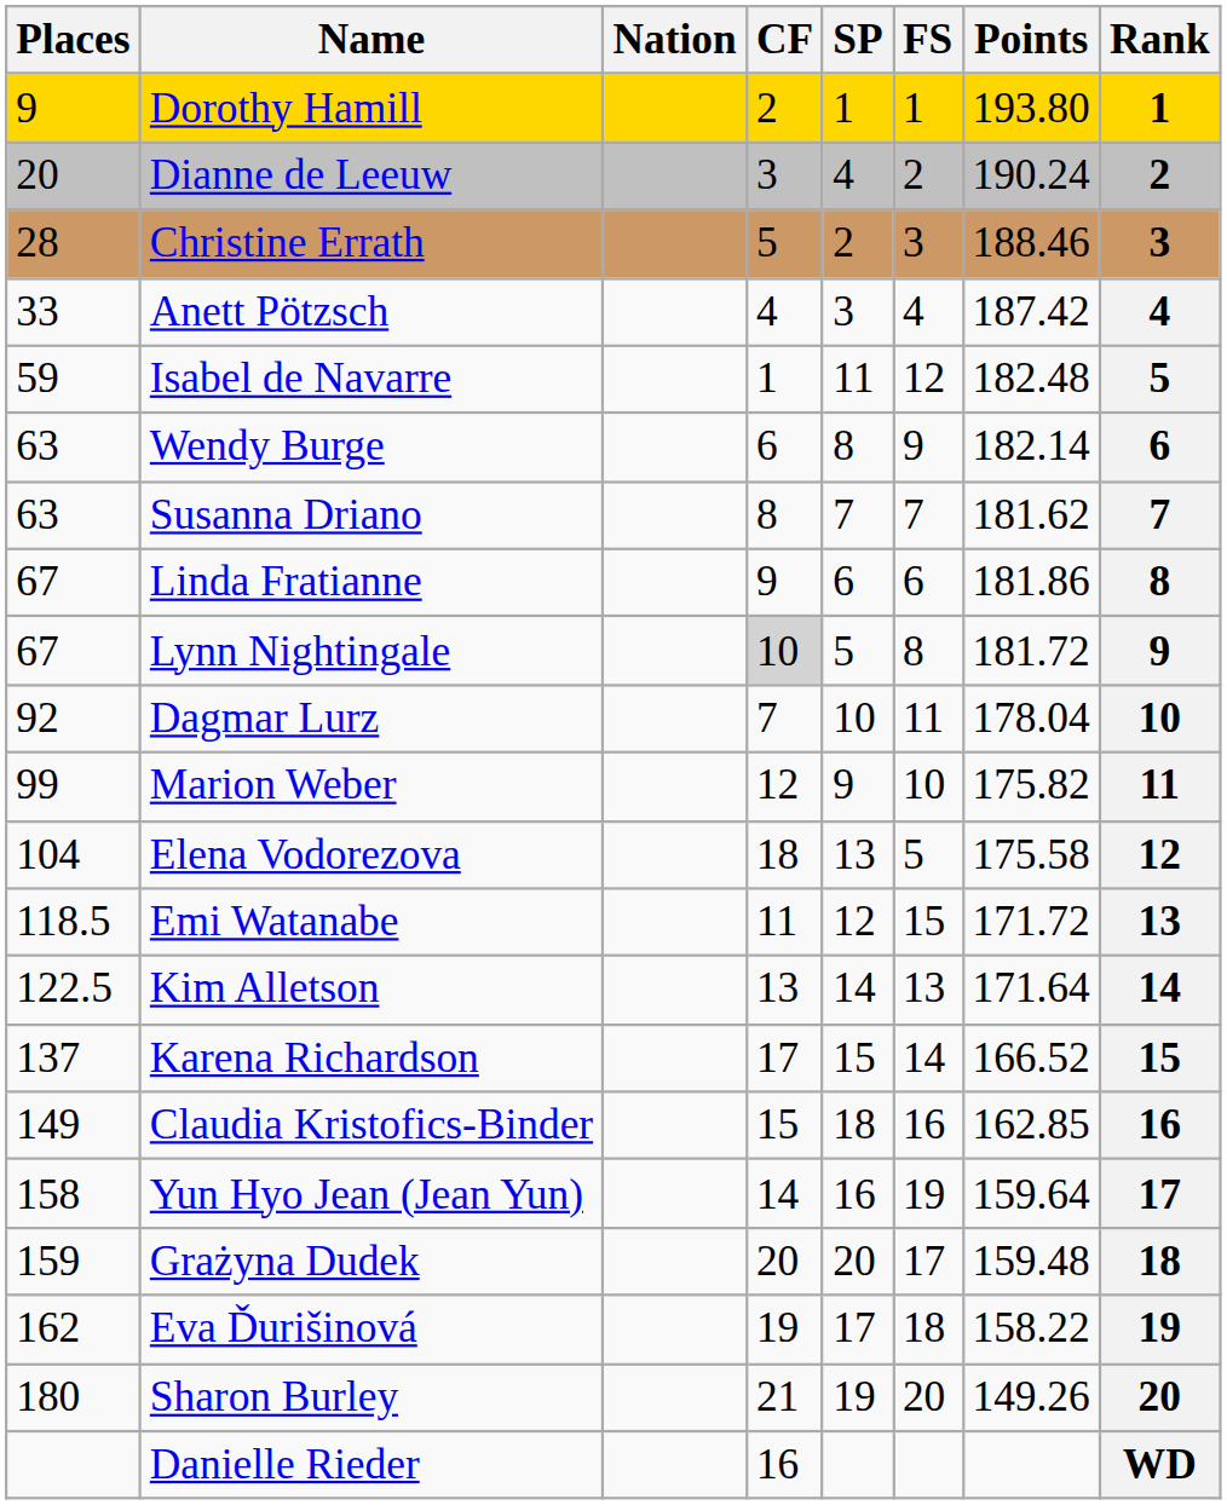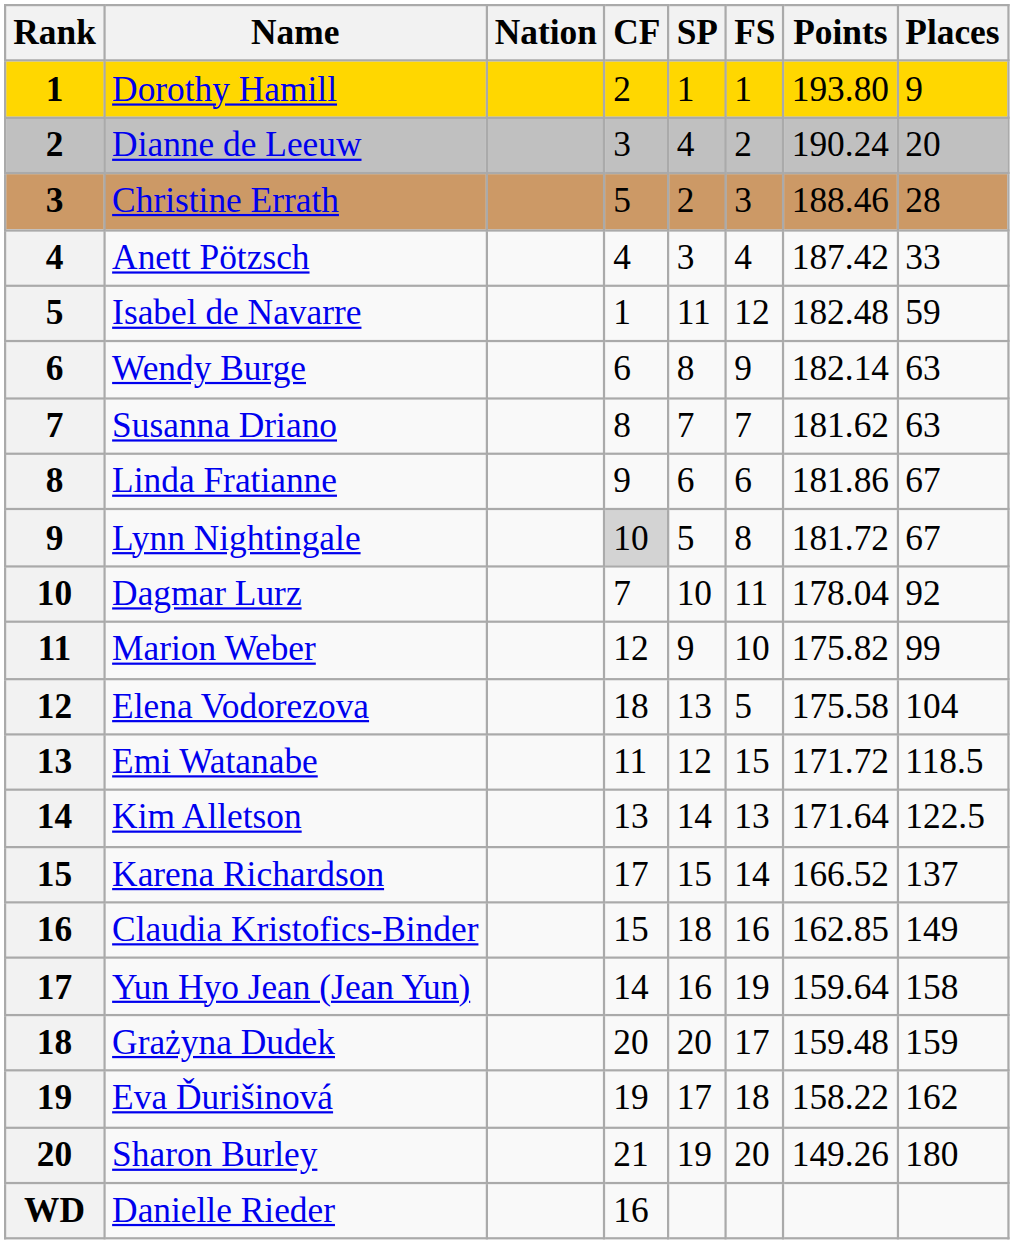columns swapped: Rank <-> Places
